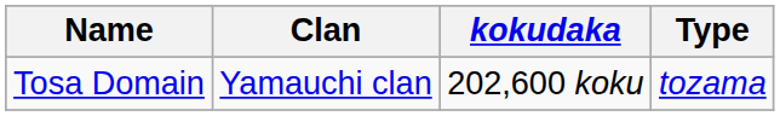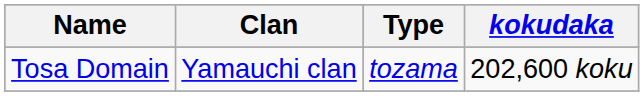columns swapped: Type <-> kokudaka
